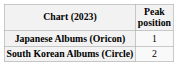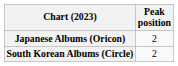Japanese Albums (Oricon) | Peak position: 1 -> 2
